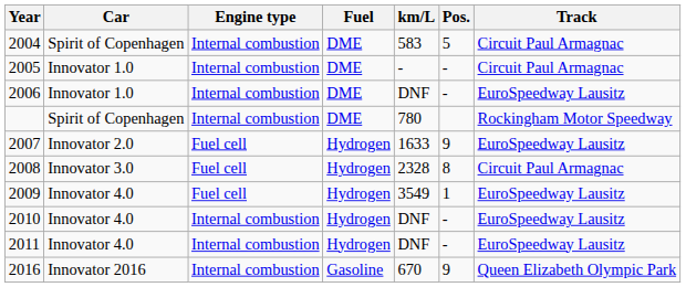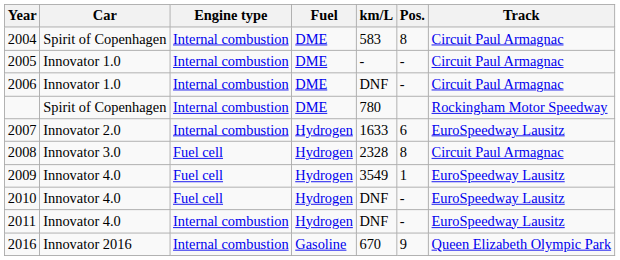2004 | Pos.: 5 -> 8
2006 | Track: EuroSpeedway Lausitz -> Circuit Paul Armagnac
2007 | Engine type: Fuel cell -> Internal combustion
2007 | Pos.: 9 -> 6
2010 | Engine type: Internal combustion -> Fuel cell
